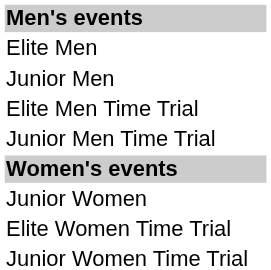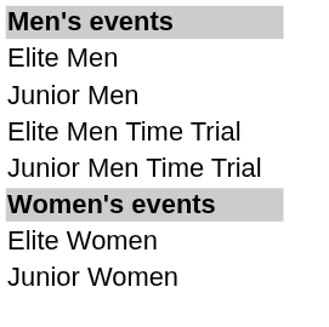+ row: Elite Women
- row: Elite Women Time Trial
- row: Junior Women Time Trial
